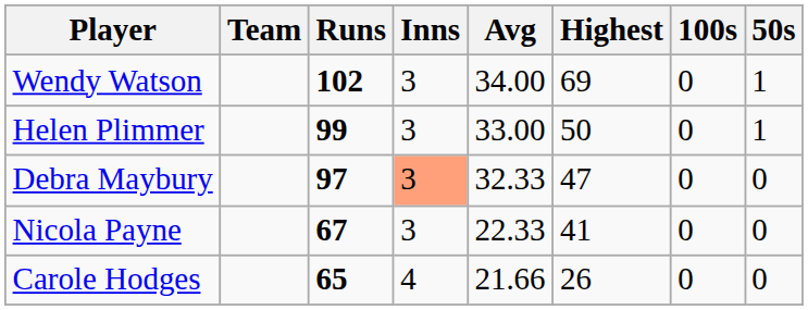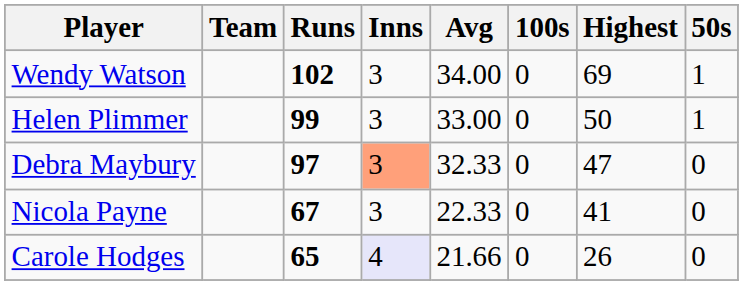columns swapped: Highest <-> 100s
Carole Hodges | Inns: no background -> lavender background
